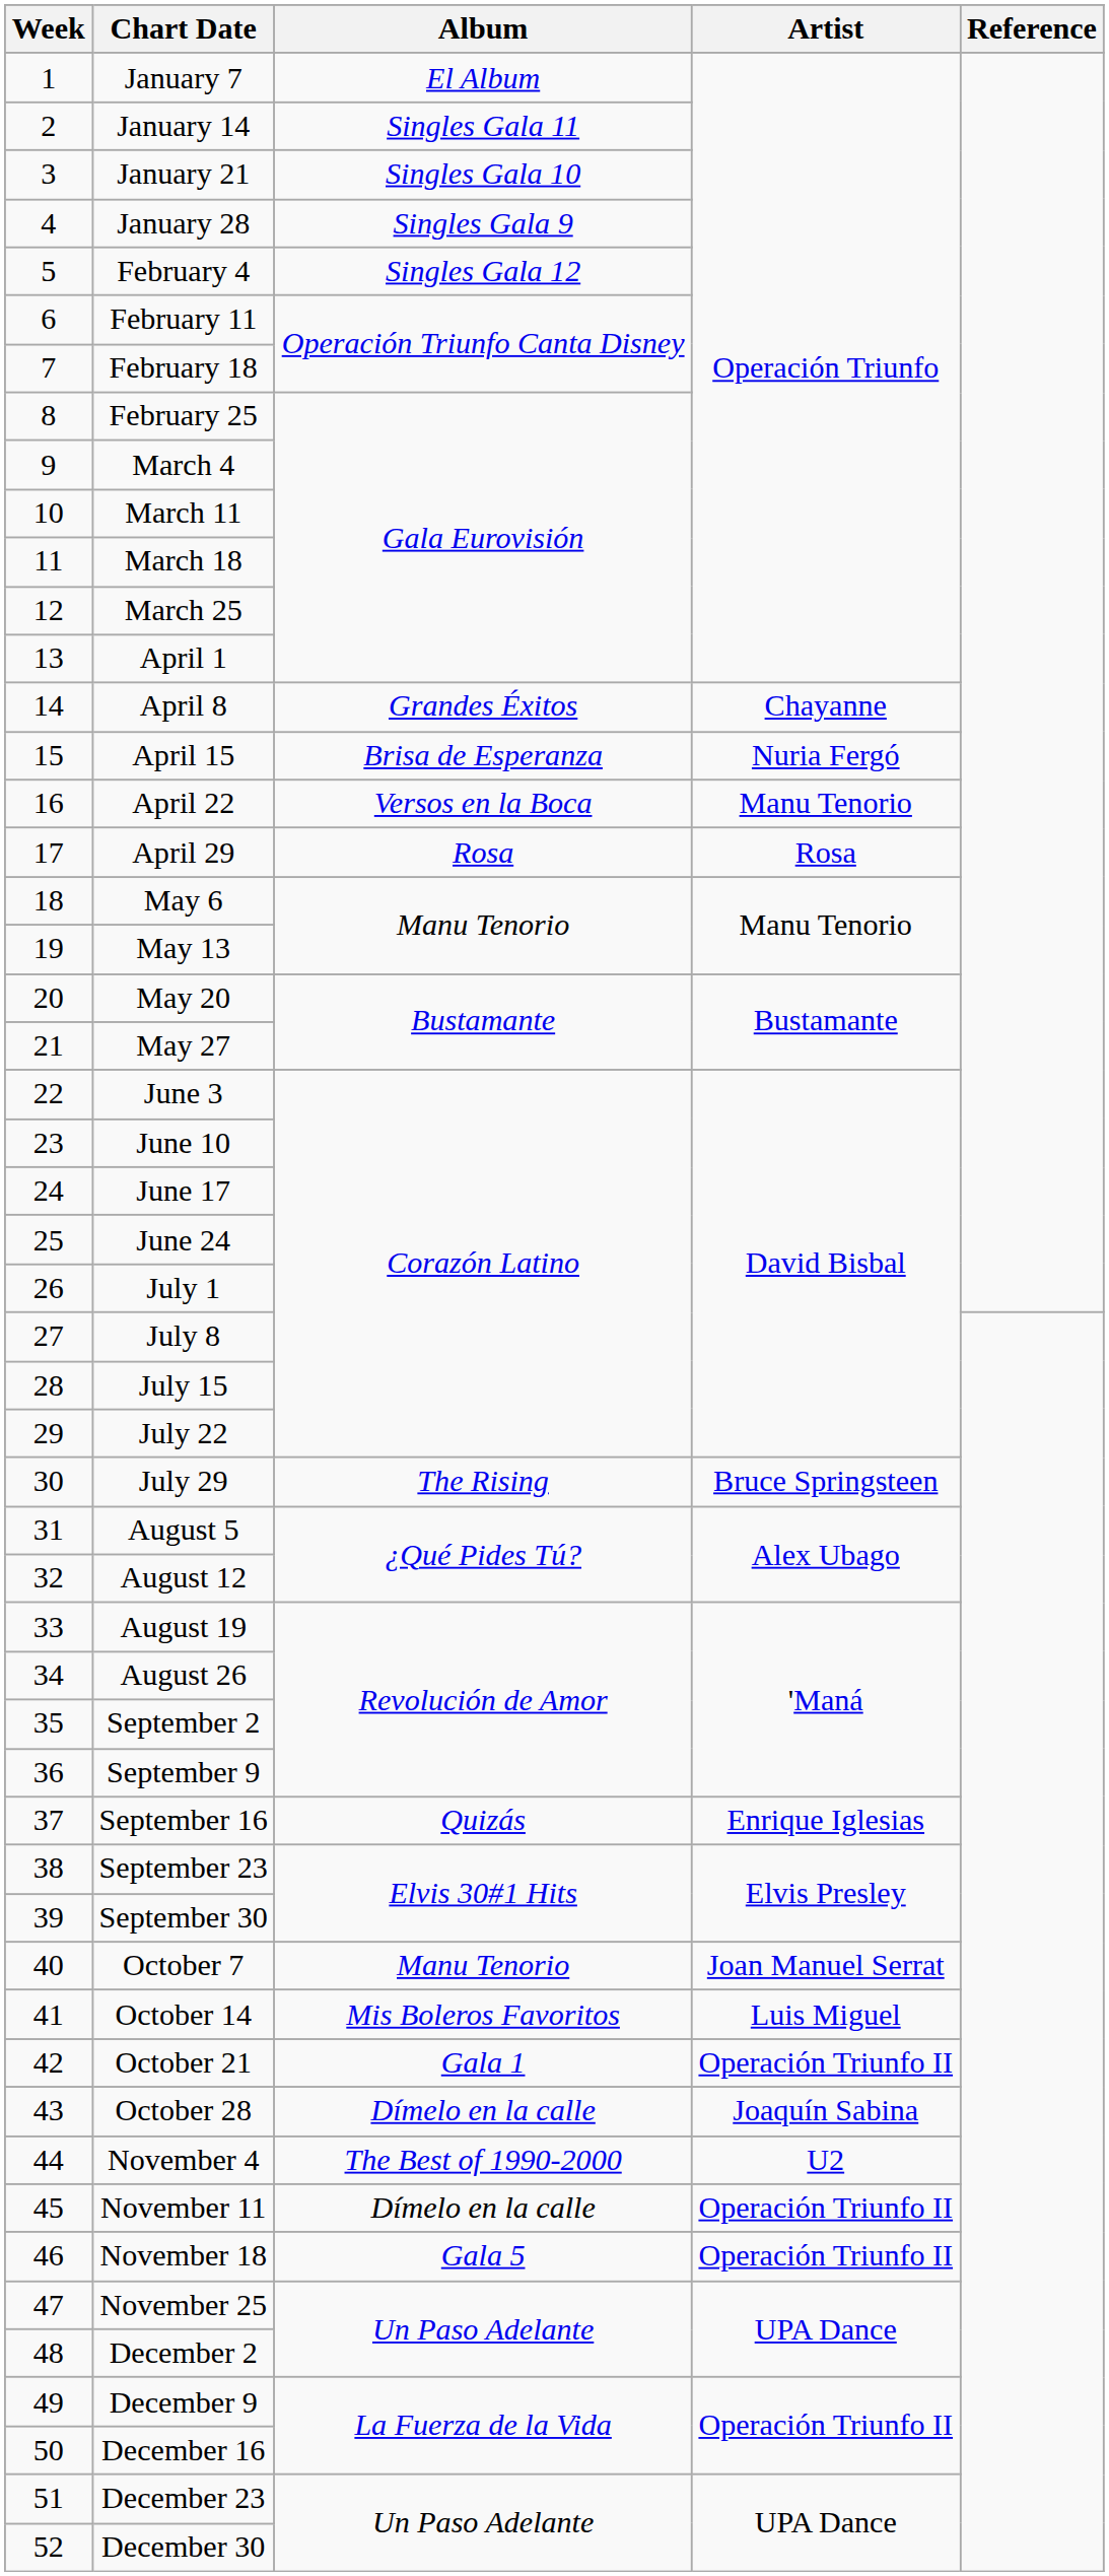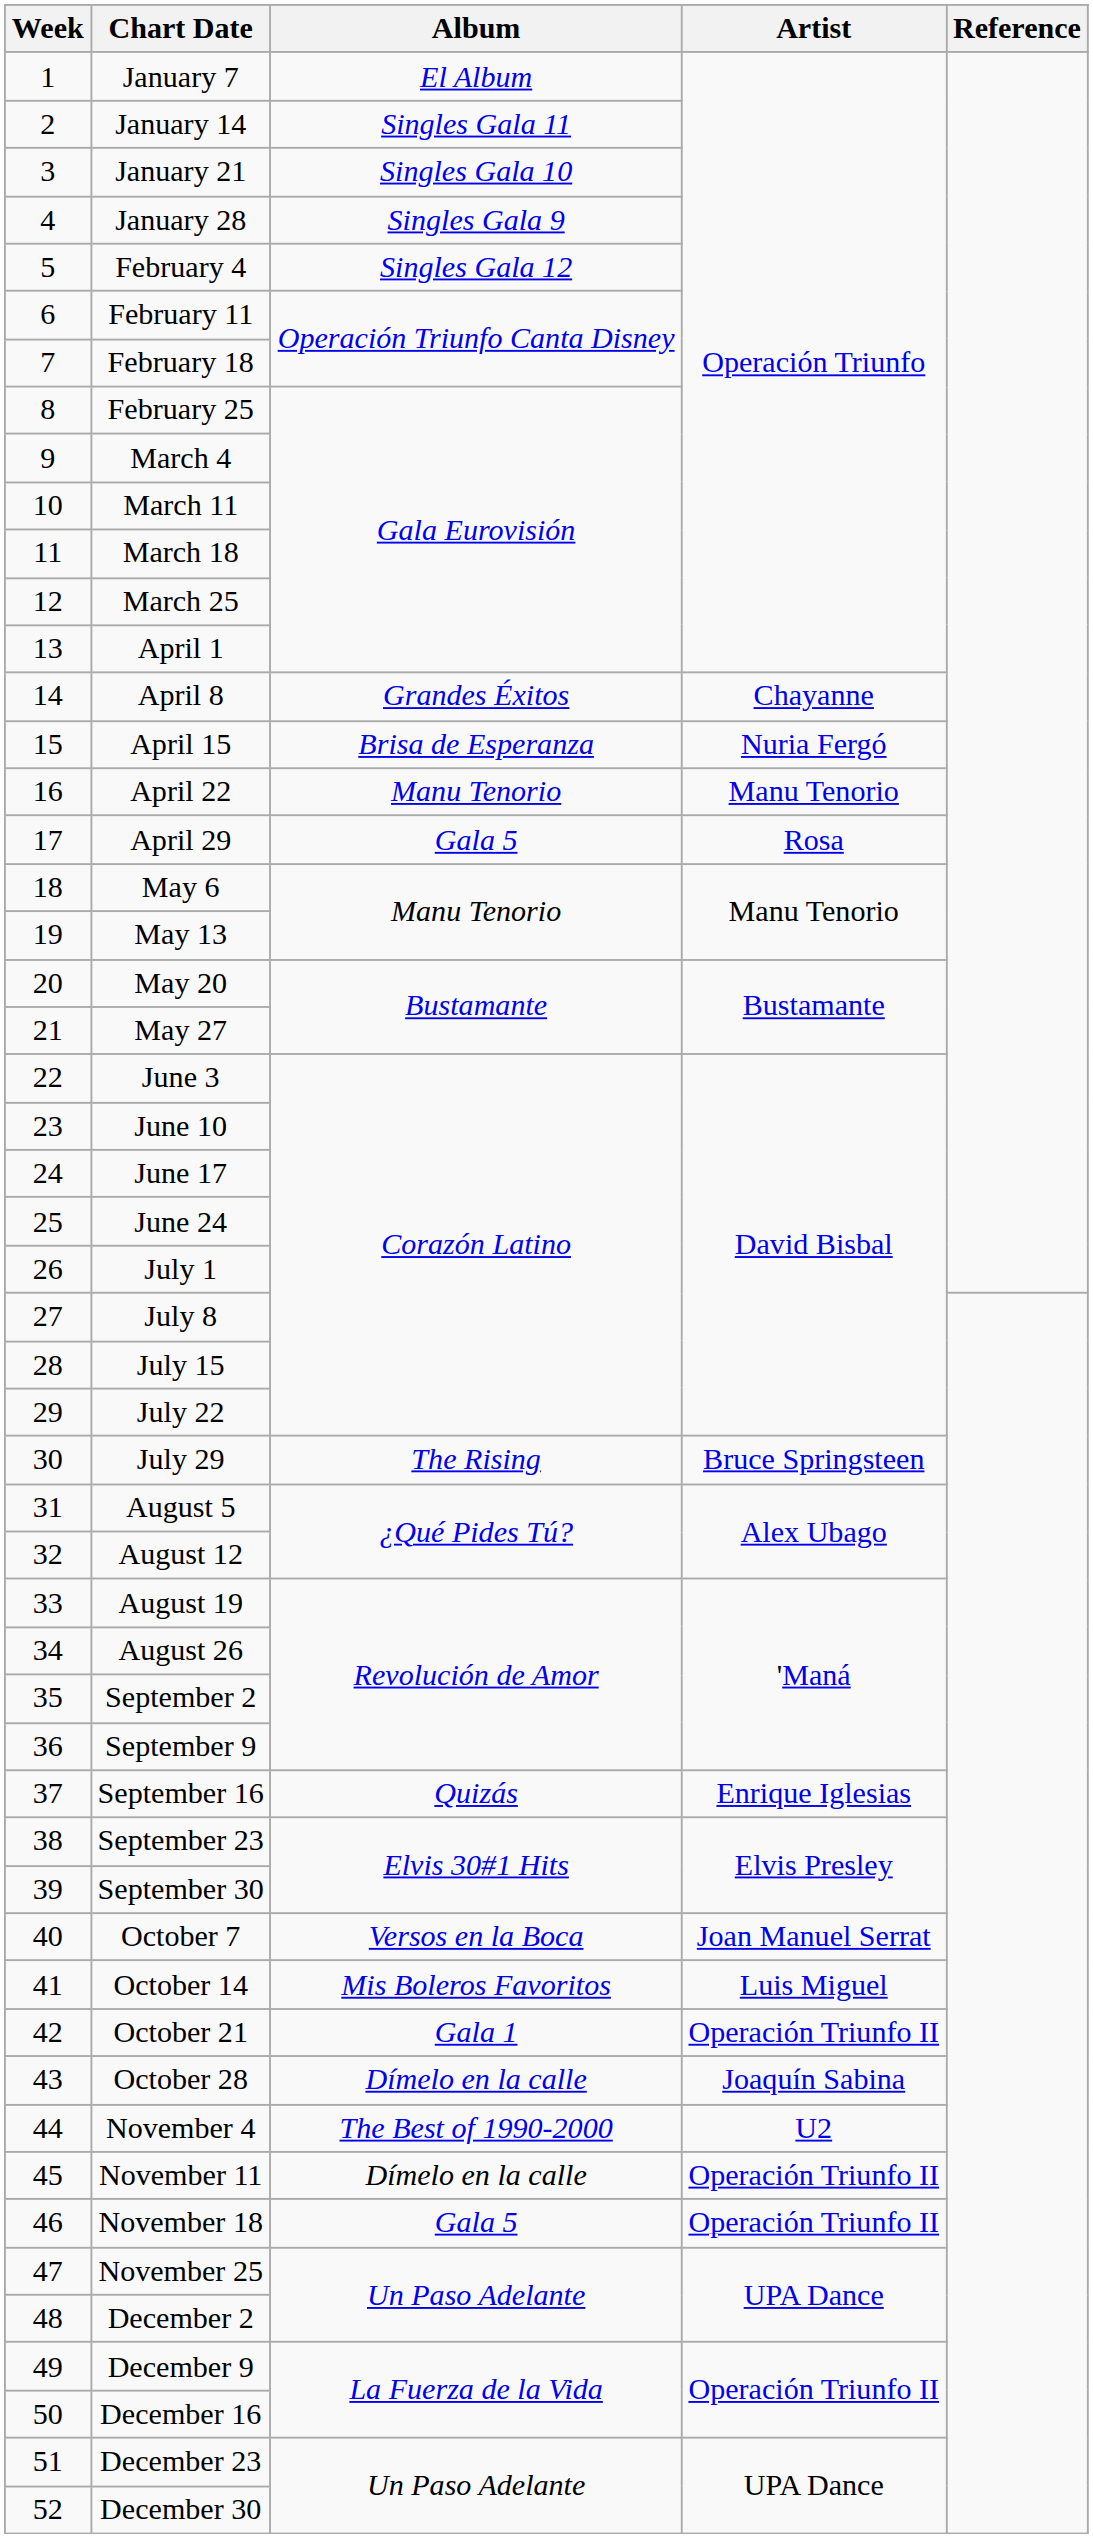April 22 | Album: Versos en la Boca -> Manu Tenorio
April 29 | Album: Rosa -> Gala 5
October 7 | Album: Manu Tenorio -> Versos en la Boca
